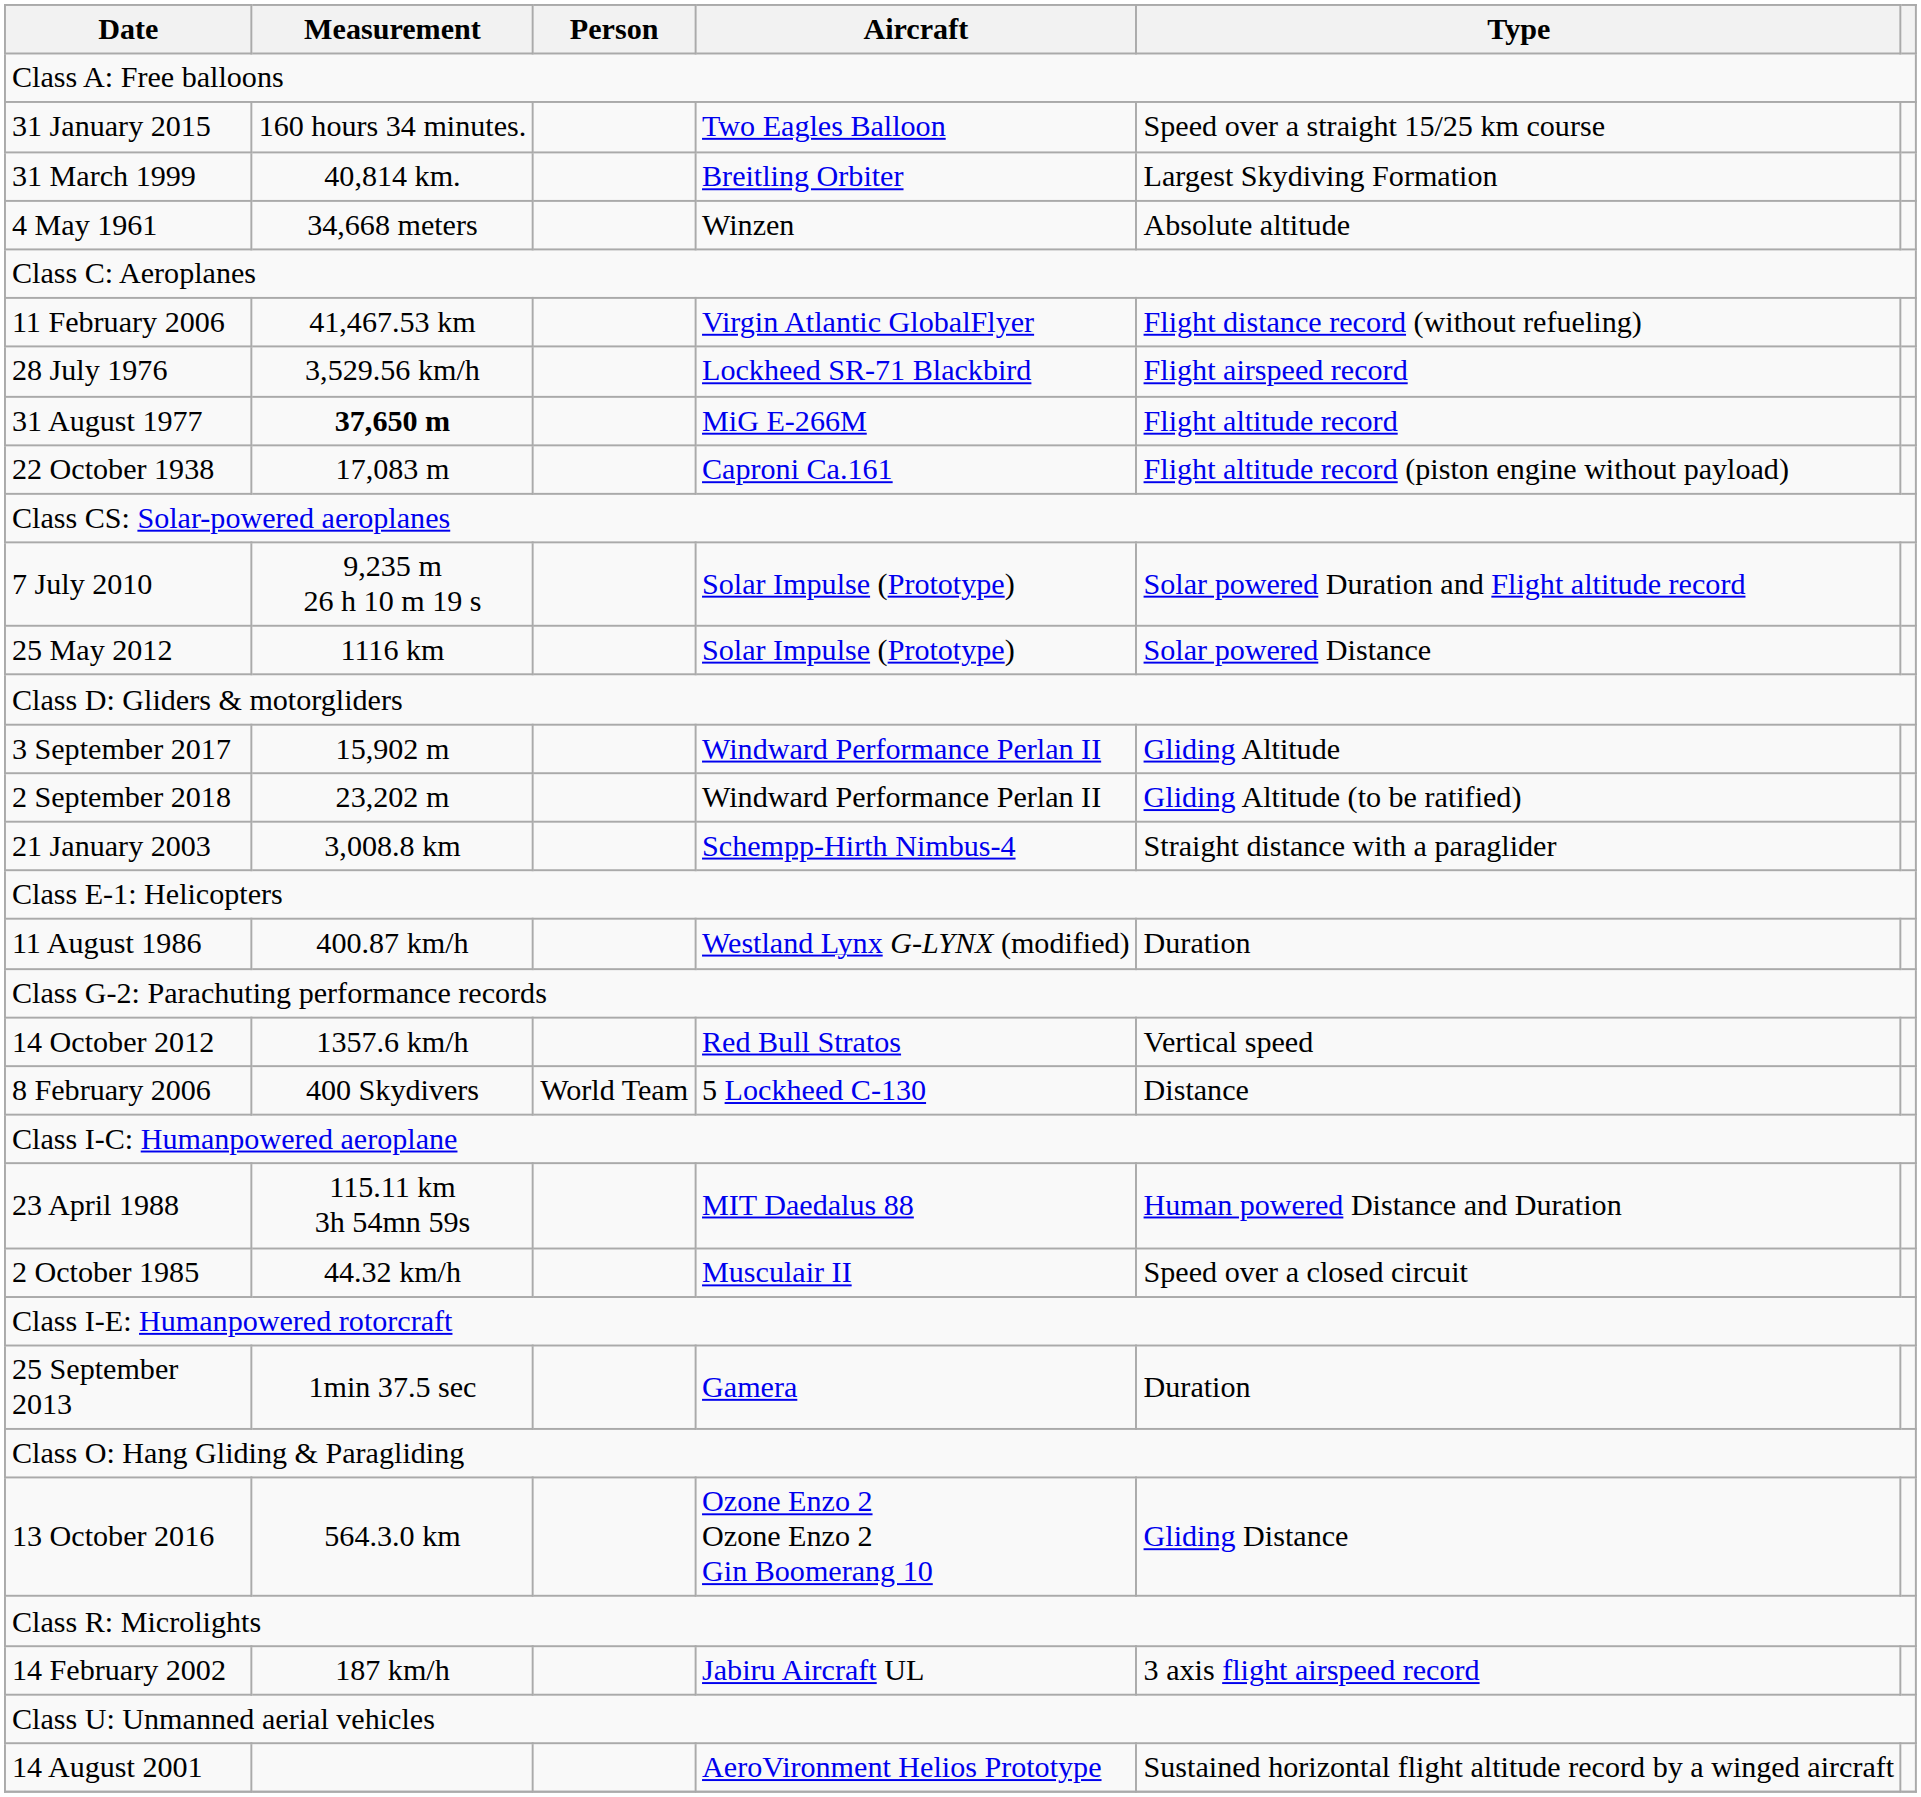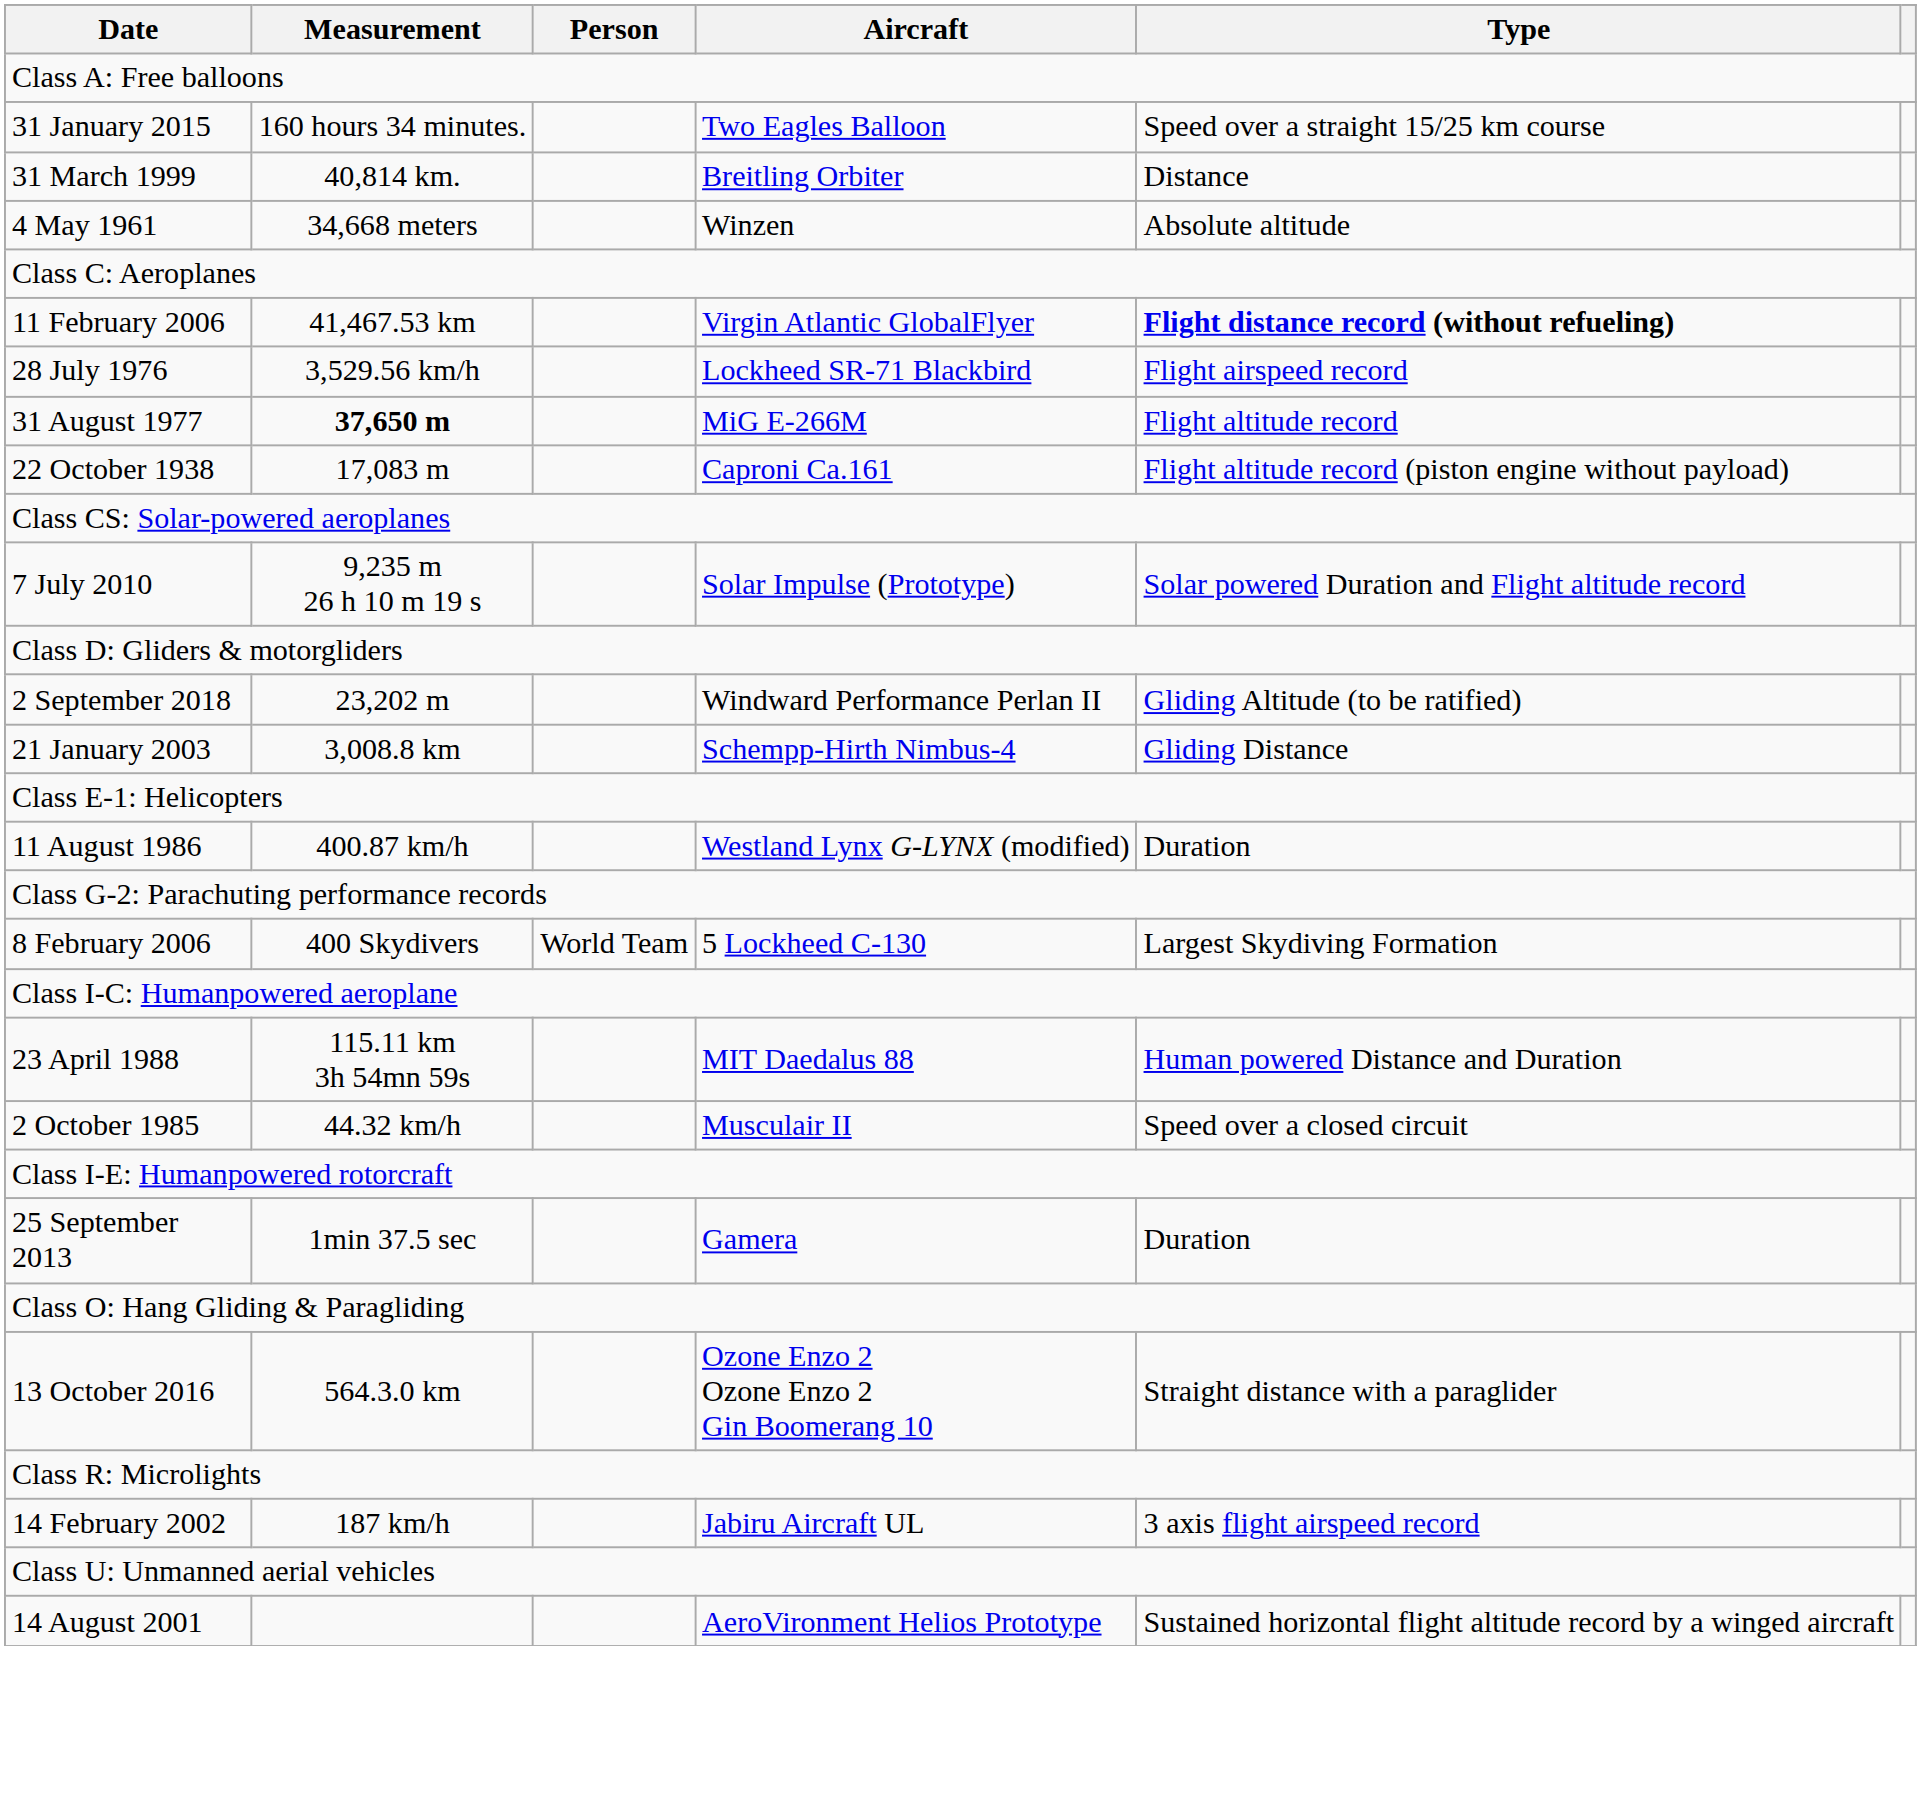31 March 1999 | Type: Largest Skydiving Formation -> Distance
11 February 2006 | Type: normal -> bold
- row: 25 May 2012 | 1116 km | Solar Impulse (Prototype) | Solar powered Distance
- row: 3 September 2017 | 15,902 m | Windward Performance Perlan II | Gliding Altitude
21 January 2003 | Type: Straight distance with a paraglider -> Gliding Distance
- row: 14 October 2012 | 1357.6 km/h | Red Bull Stratos | Vertical speed
8 February 2006 | Type: Distance -> Largest Skydiving Formation
13 October 2016 | Type: Gliding Distance -> Straight distance with a paraglider
